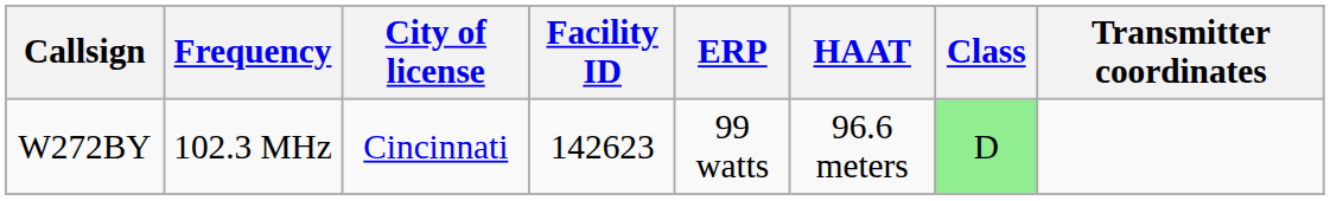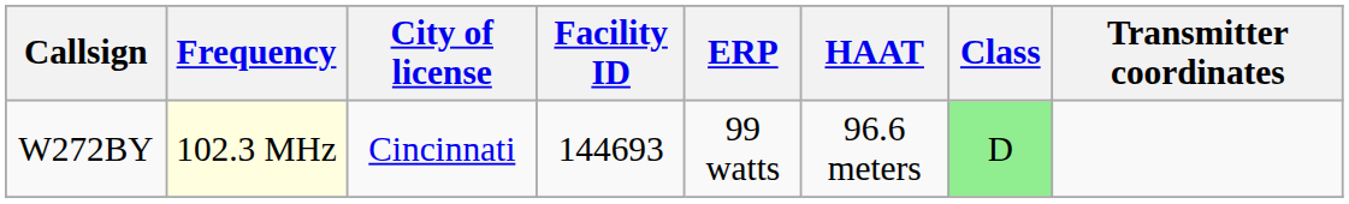W272BY | Frequency: no background -> lightyellow background
W272BY | Facility ID: 142623 -> 144693
